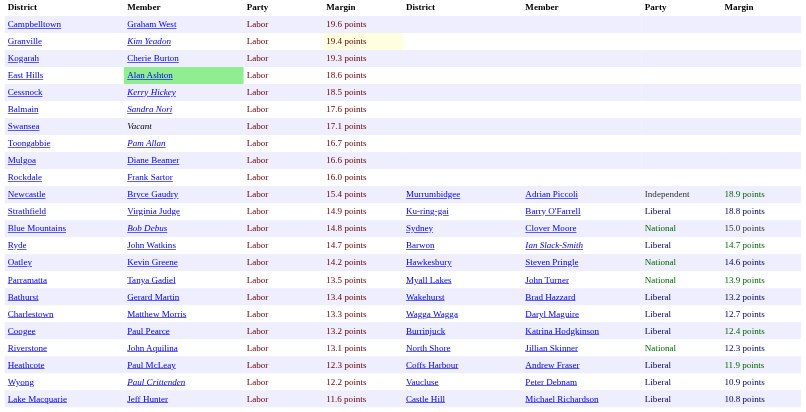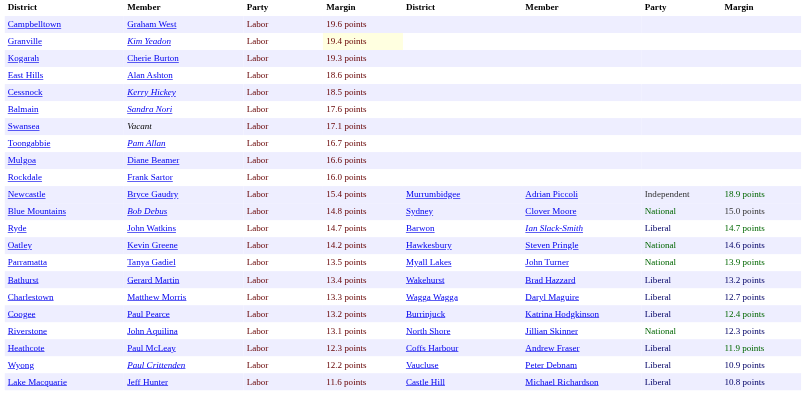East Hills | column 2: lightgreen background -> no background
- row: Strathfield | Virginia Judge | Labor | 14.9 points | Ku-ring-gai | Barry O'Farrell | Liberal | 18.8 points
